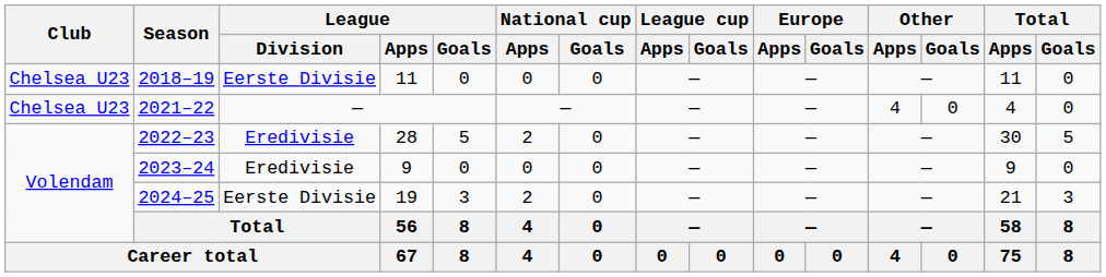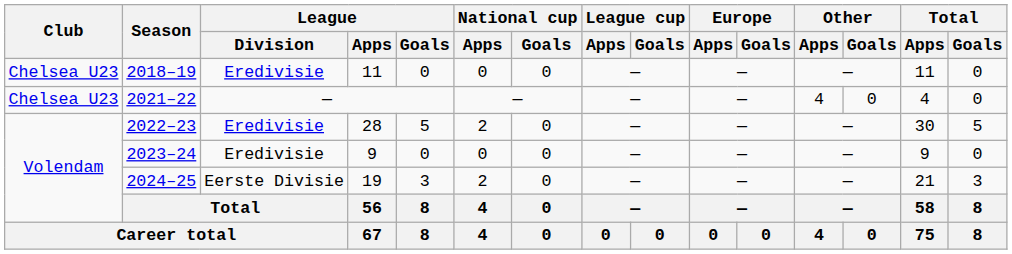2018–19 | League / Division: Eerste Divisie -> Eredivisie
